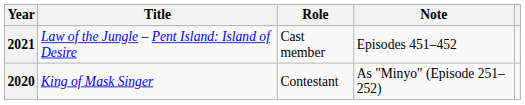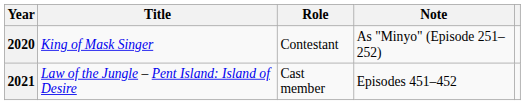rows swapped: 2020 <-> 2021
